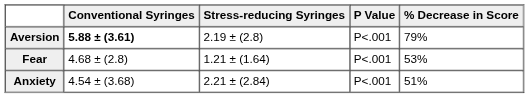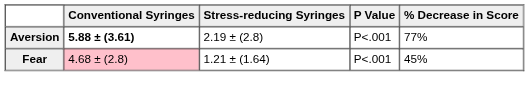Aversion | % Decrease in Score: 79% -> 77%
Fear | Conventional Syringes: no background -> pink background
Fear | % Decrease in Score: 53% -> 45%
- row: Anxiety | 4.54 ± (3.68) | 2.21 ± (2.84) | P<.001 | 51%
